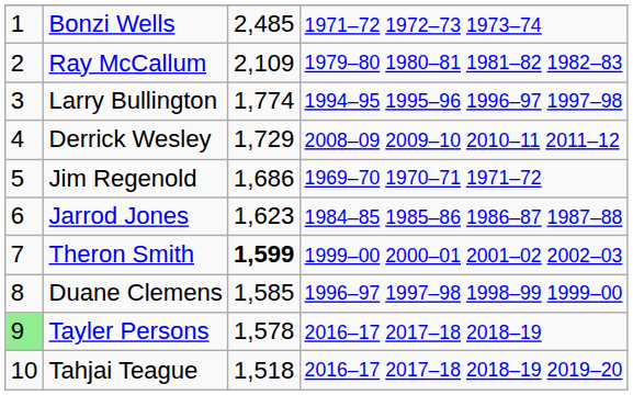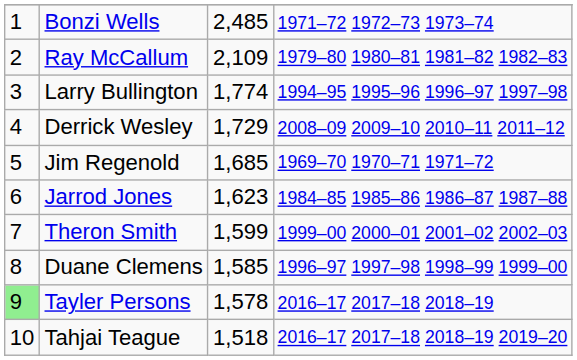Jim Regenold | column 3: 1,686 -> 1,685
Theron Smith | column 3: bold -> normal
